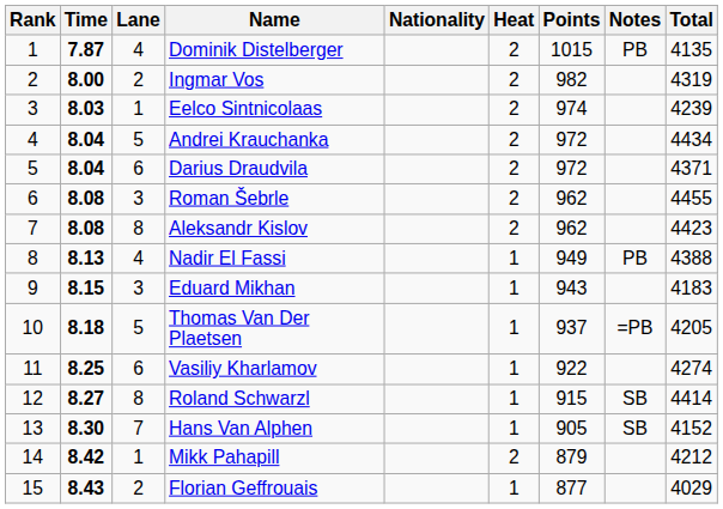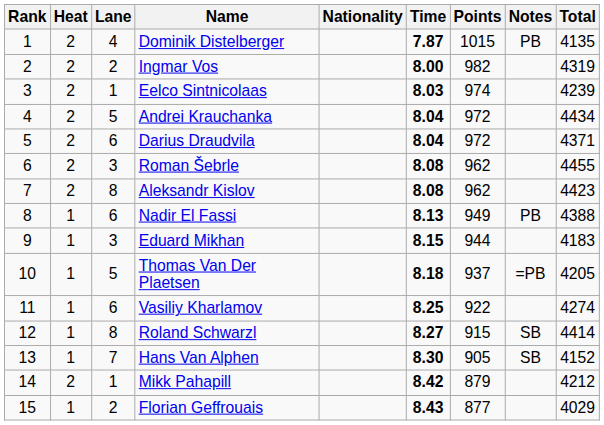columns swapped: Heat <-> Time
Nadir El Fassi | Lane: 4 -> 6
Eduard Mikhan | Points: 943 -> 944
